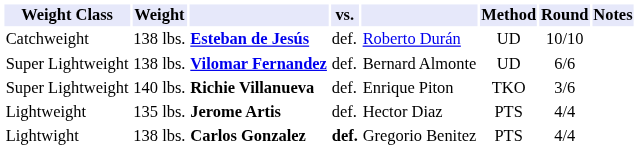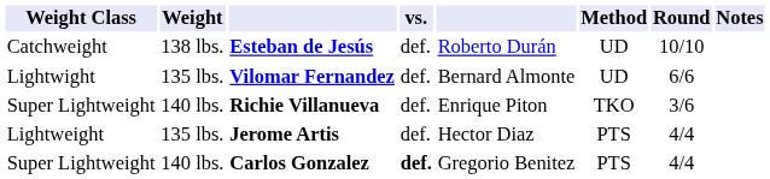Vilomar Fernandez | Weight Class: Super Lightweight -> Lightwight
Vilomar Fernandez | Weight: 138 lbs. -> 135 lbs.
Carlos Gonzalez | Weight Class: Lightwight -> Super Lightweight
Carlos Gonzalez | Weight: 138 lbs. -> 140 lbs.
